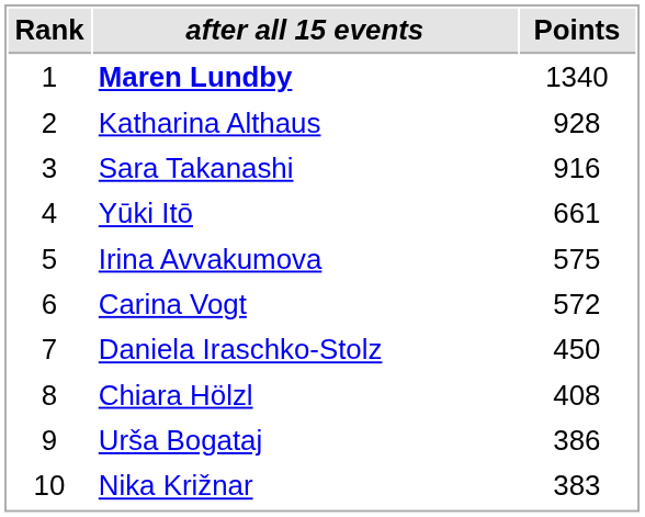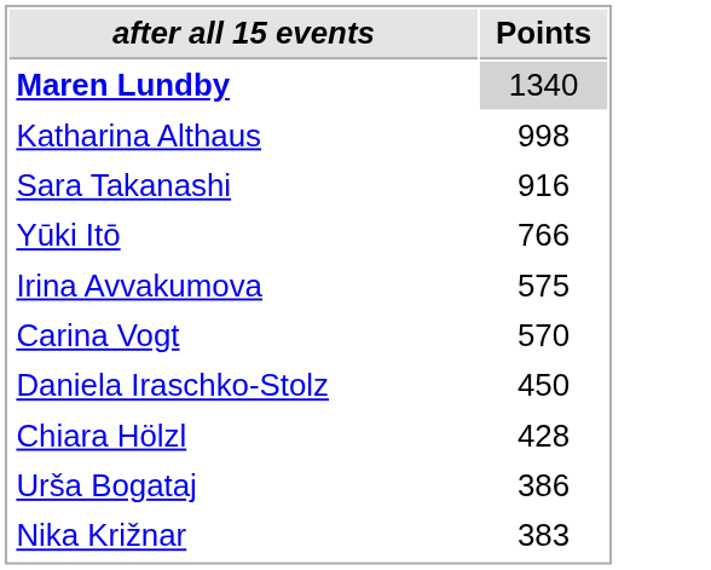- column: Rank | 1 | 2 | 3 | 4 | 5 | 6 | 7 | 8 | 9 | 10
Maren Lundby | Points: no background -> lightgrey background
Katharina Althaus | Points: 928 -> 998
Yūki Itō | Points: 661 -> 766
Carina Vogt | Points: 572 -> 570
Chiara Hölzl | Points: 408 -> 428
